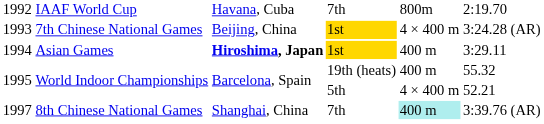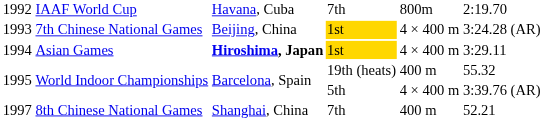1994 | column 5: 400 m -> 4 × 400 m
1995 / 5th | column 6: 52.21 -> 3:39.76 (AR)
1997 | column 5: paleturquoise background -> no background
1997 | column 6: 3:39.76 (AR) -> 52.21
